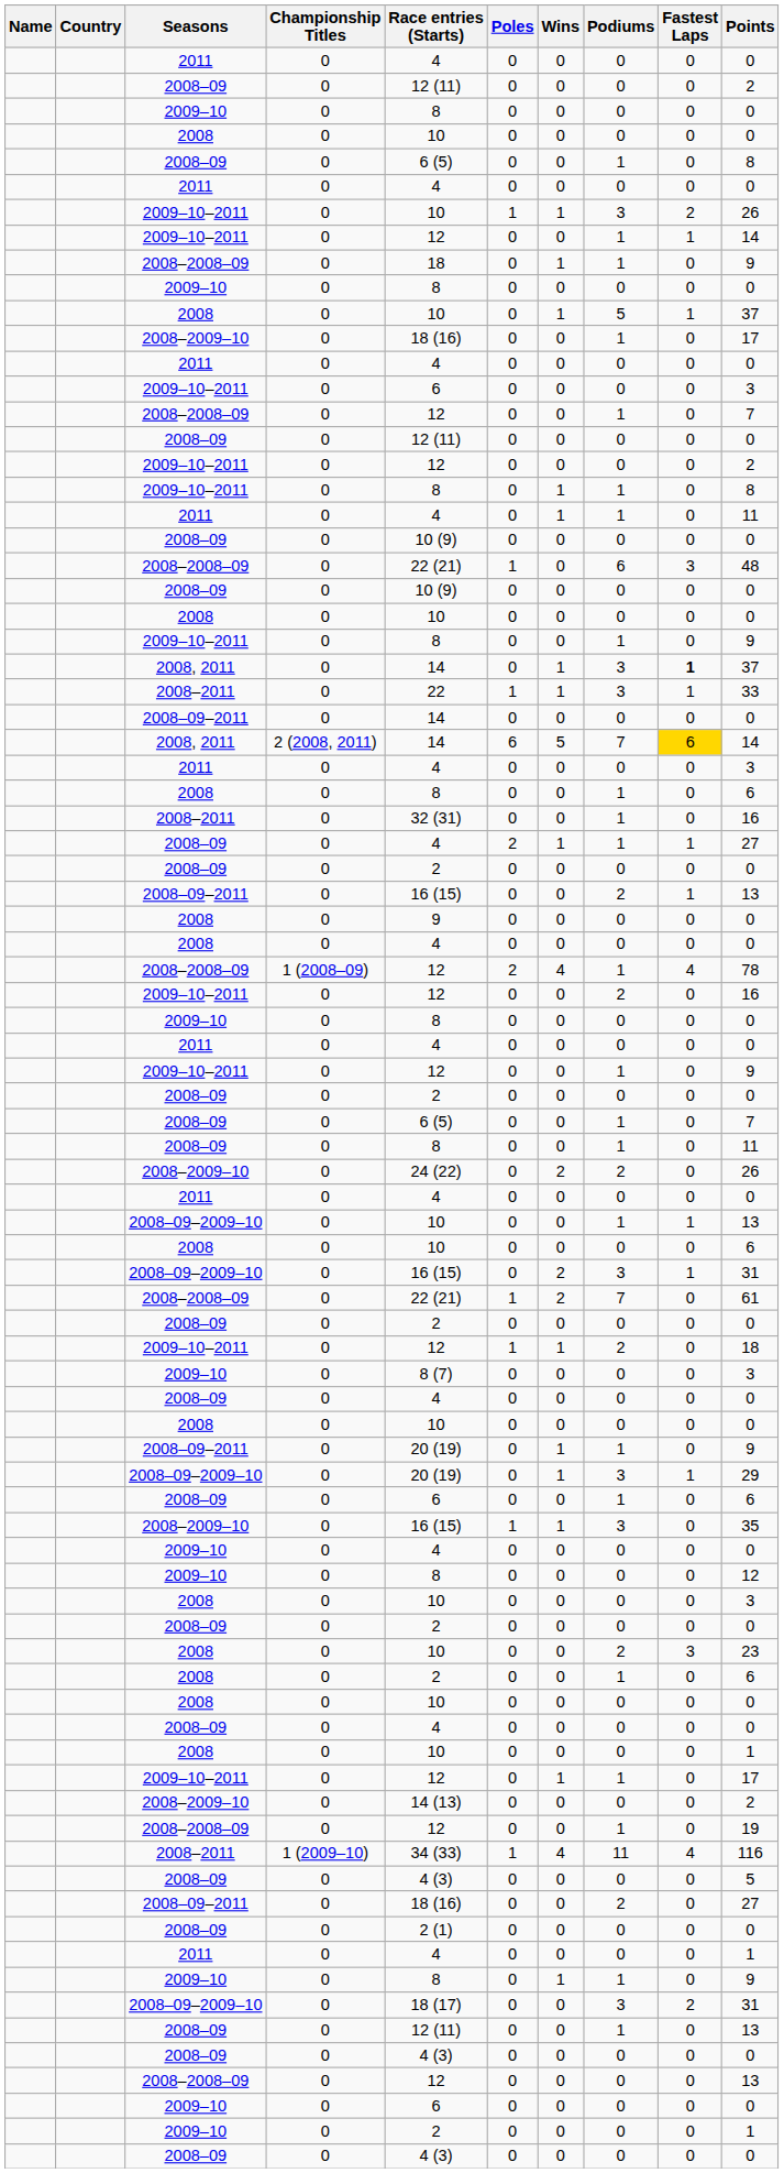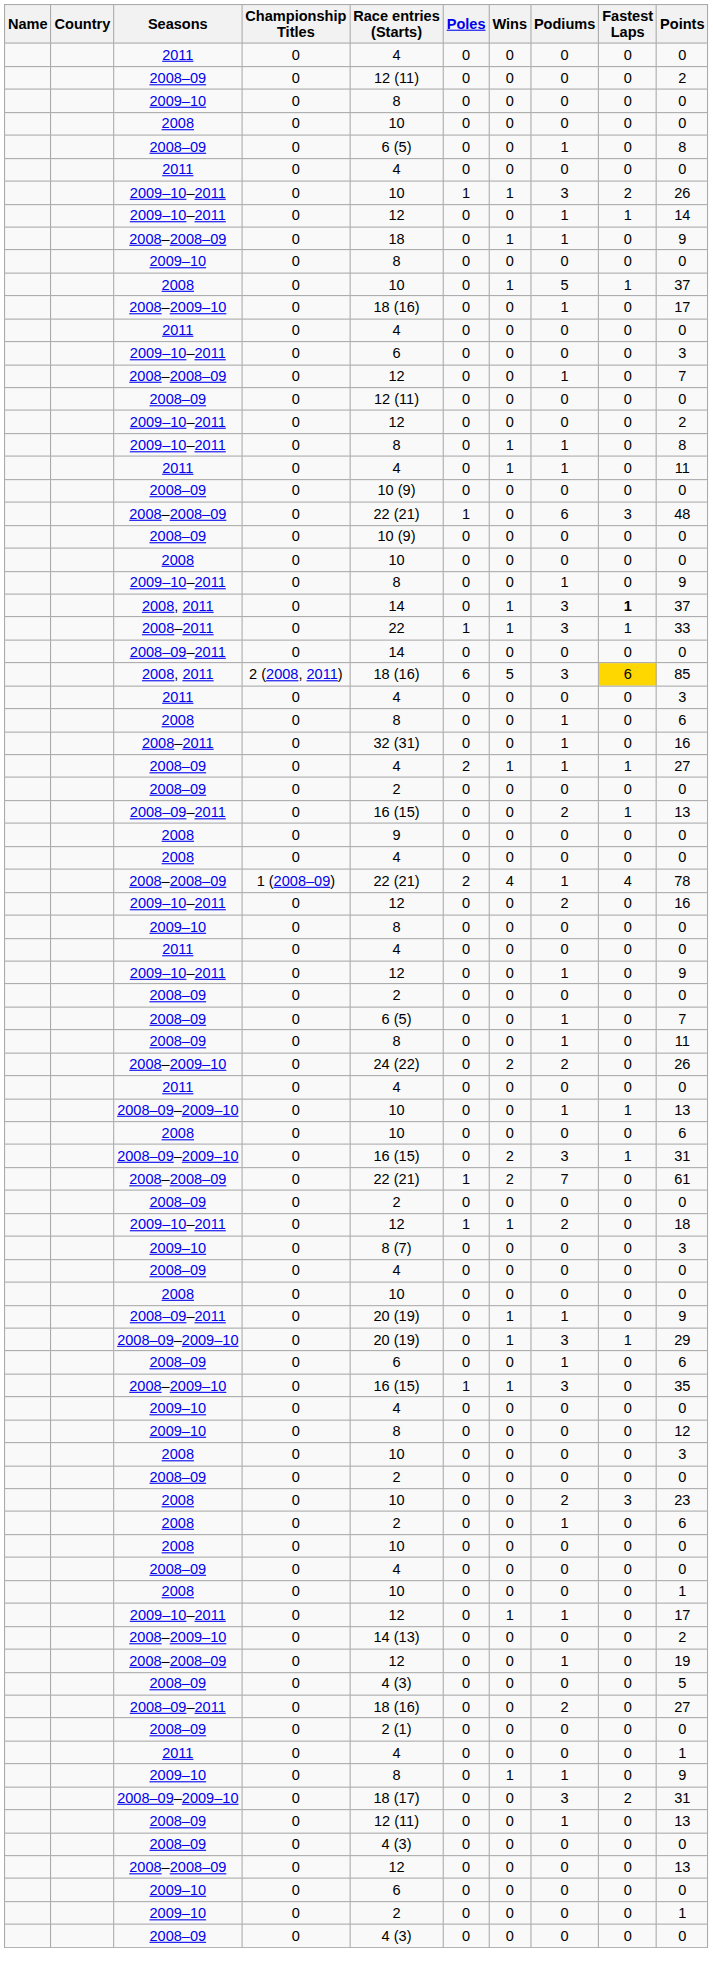2008, 2011 / 2 (2008, 2011) | Race entries (Starts): 14 -> 18 (16)
2008, 2011 / 2 (2008, 2011) | Podiums: 7 -> 3
2008, 2011 / 2 (2008, 2011) | Points: 14 -> 85
2008–2008–09 / 1 (2008–09) | Race entries (Starts): 12 -> 22 (21)
- row: 2008–2011 | 1 (2009–10) | 34 (33) | 1 | 4 | 11 | 4 | 116
